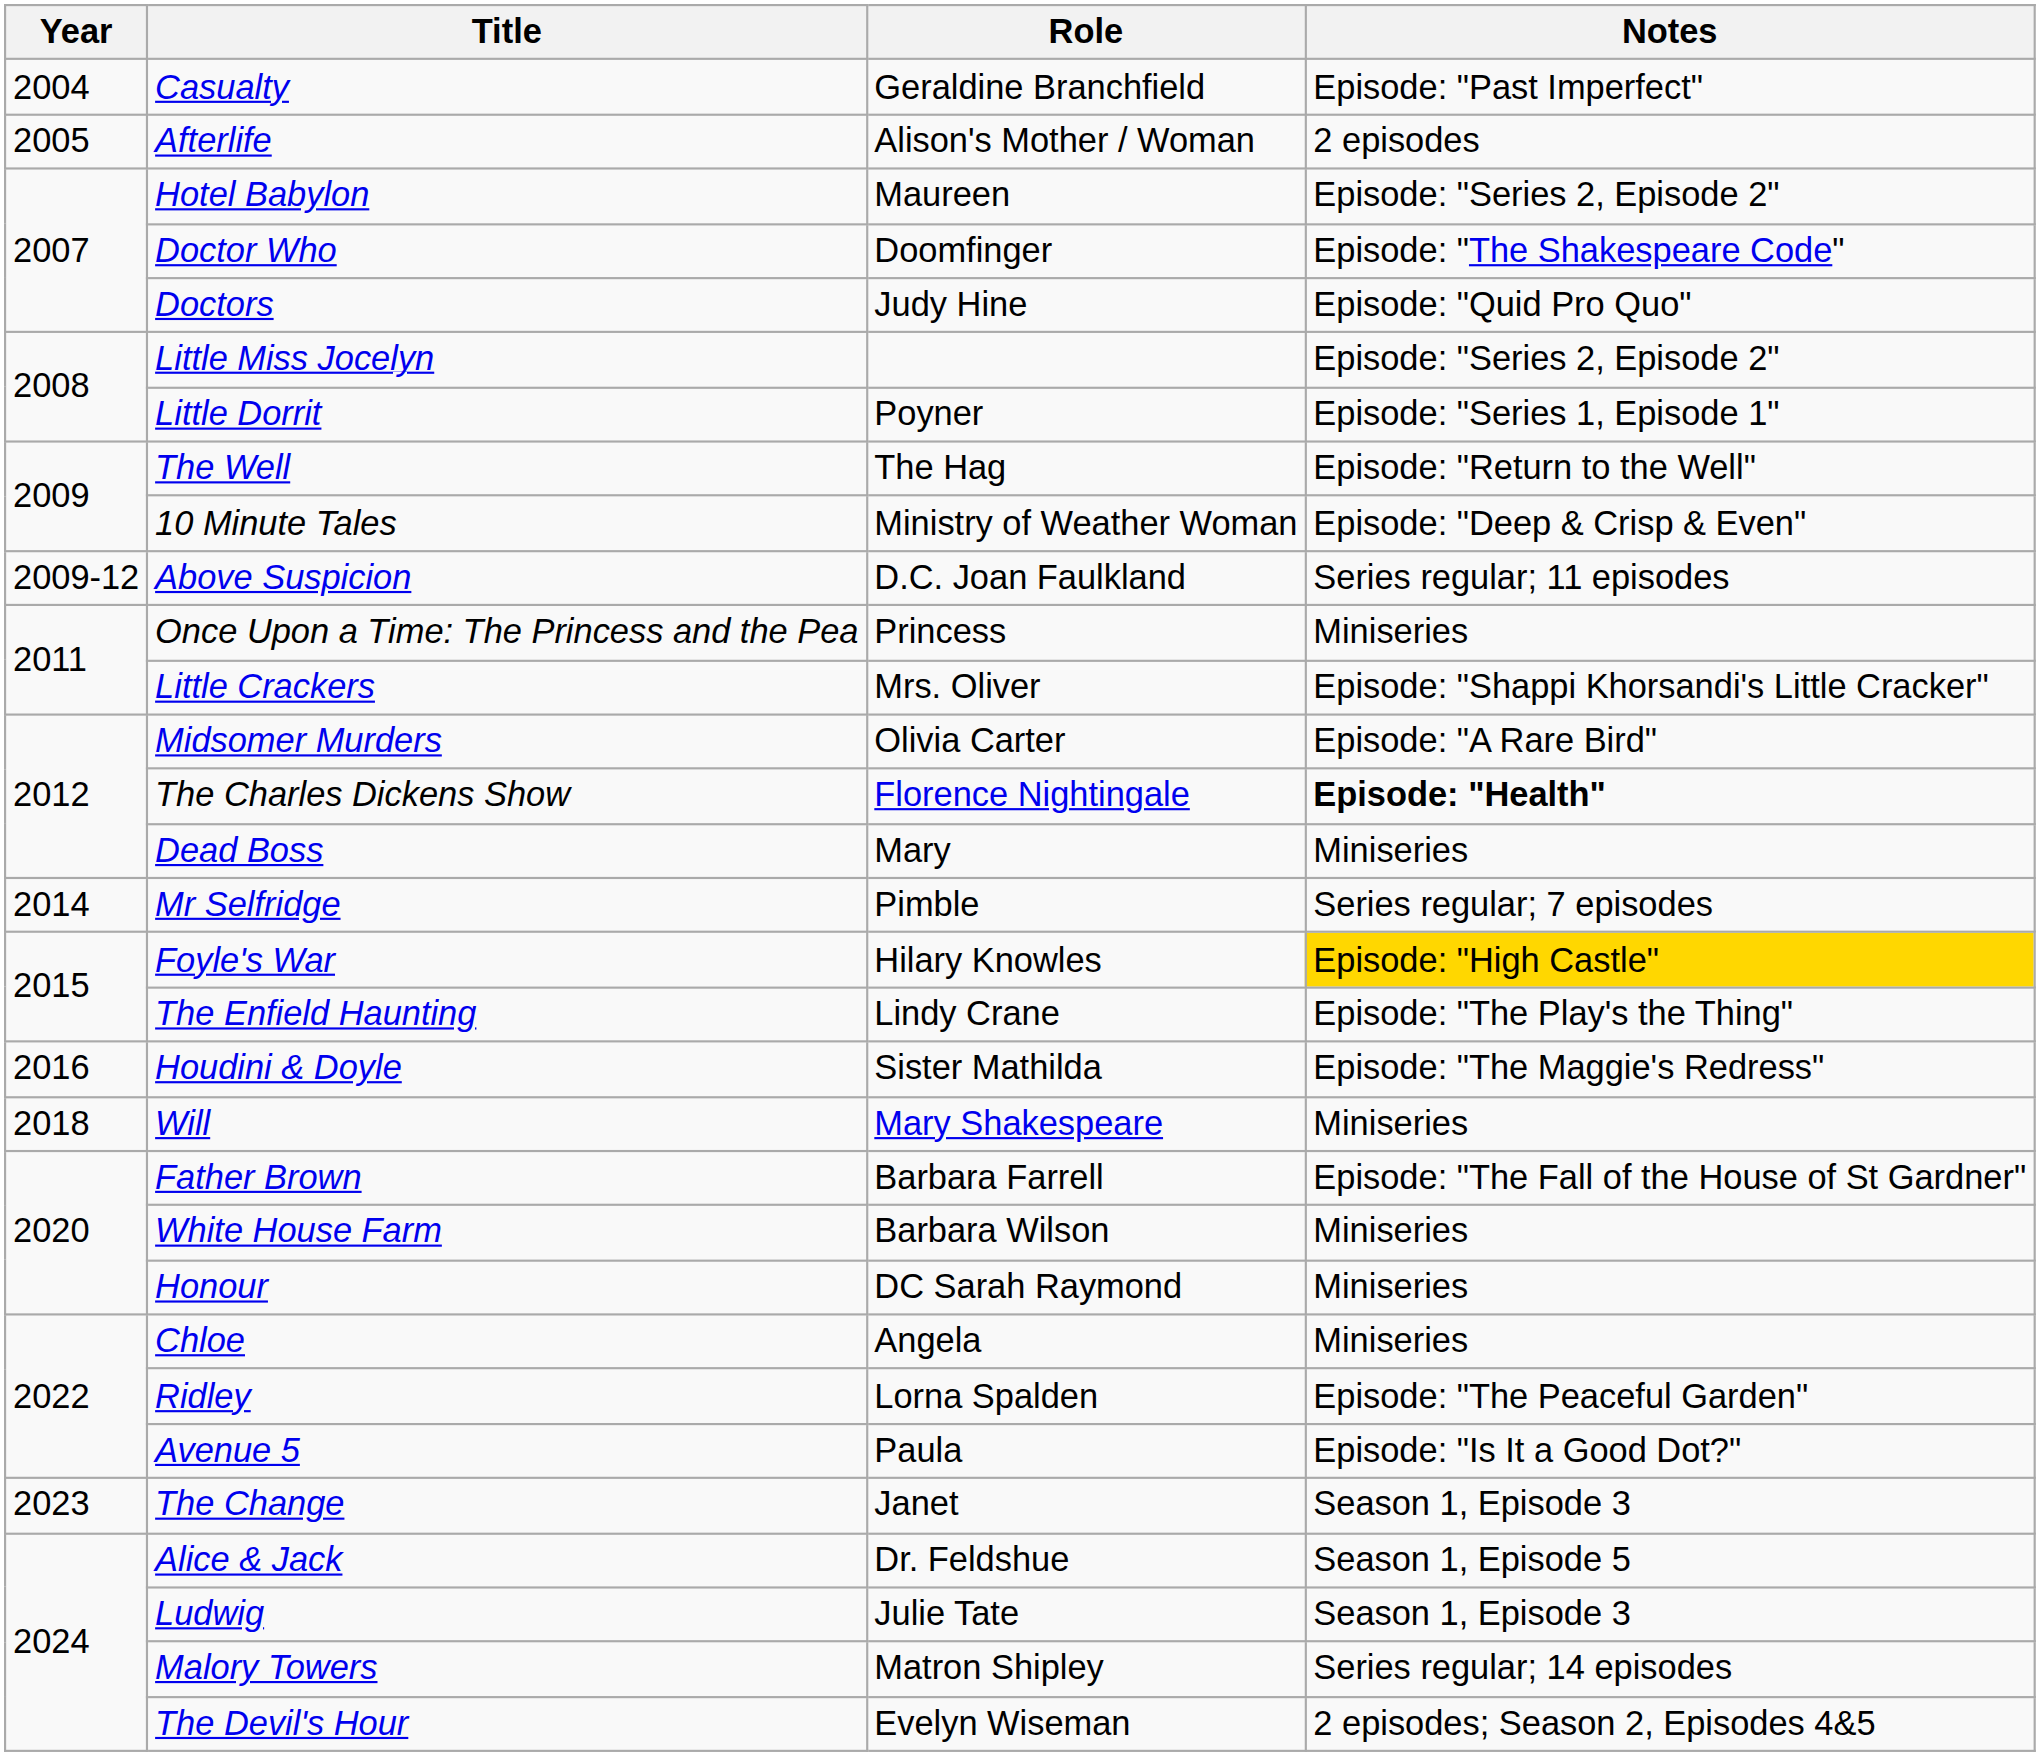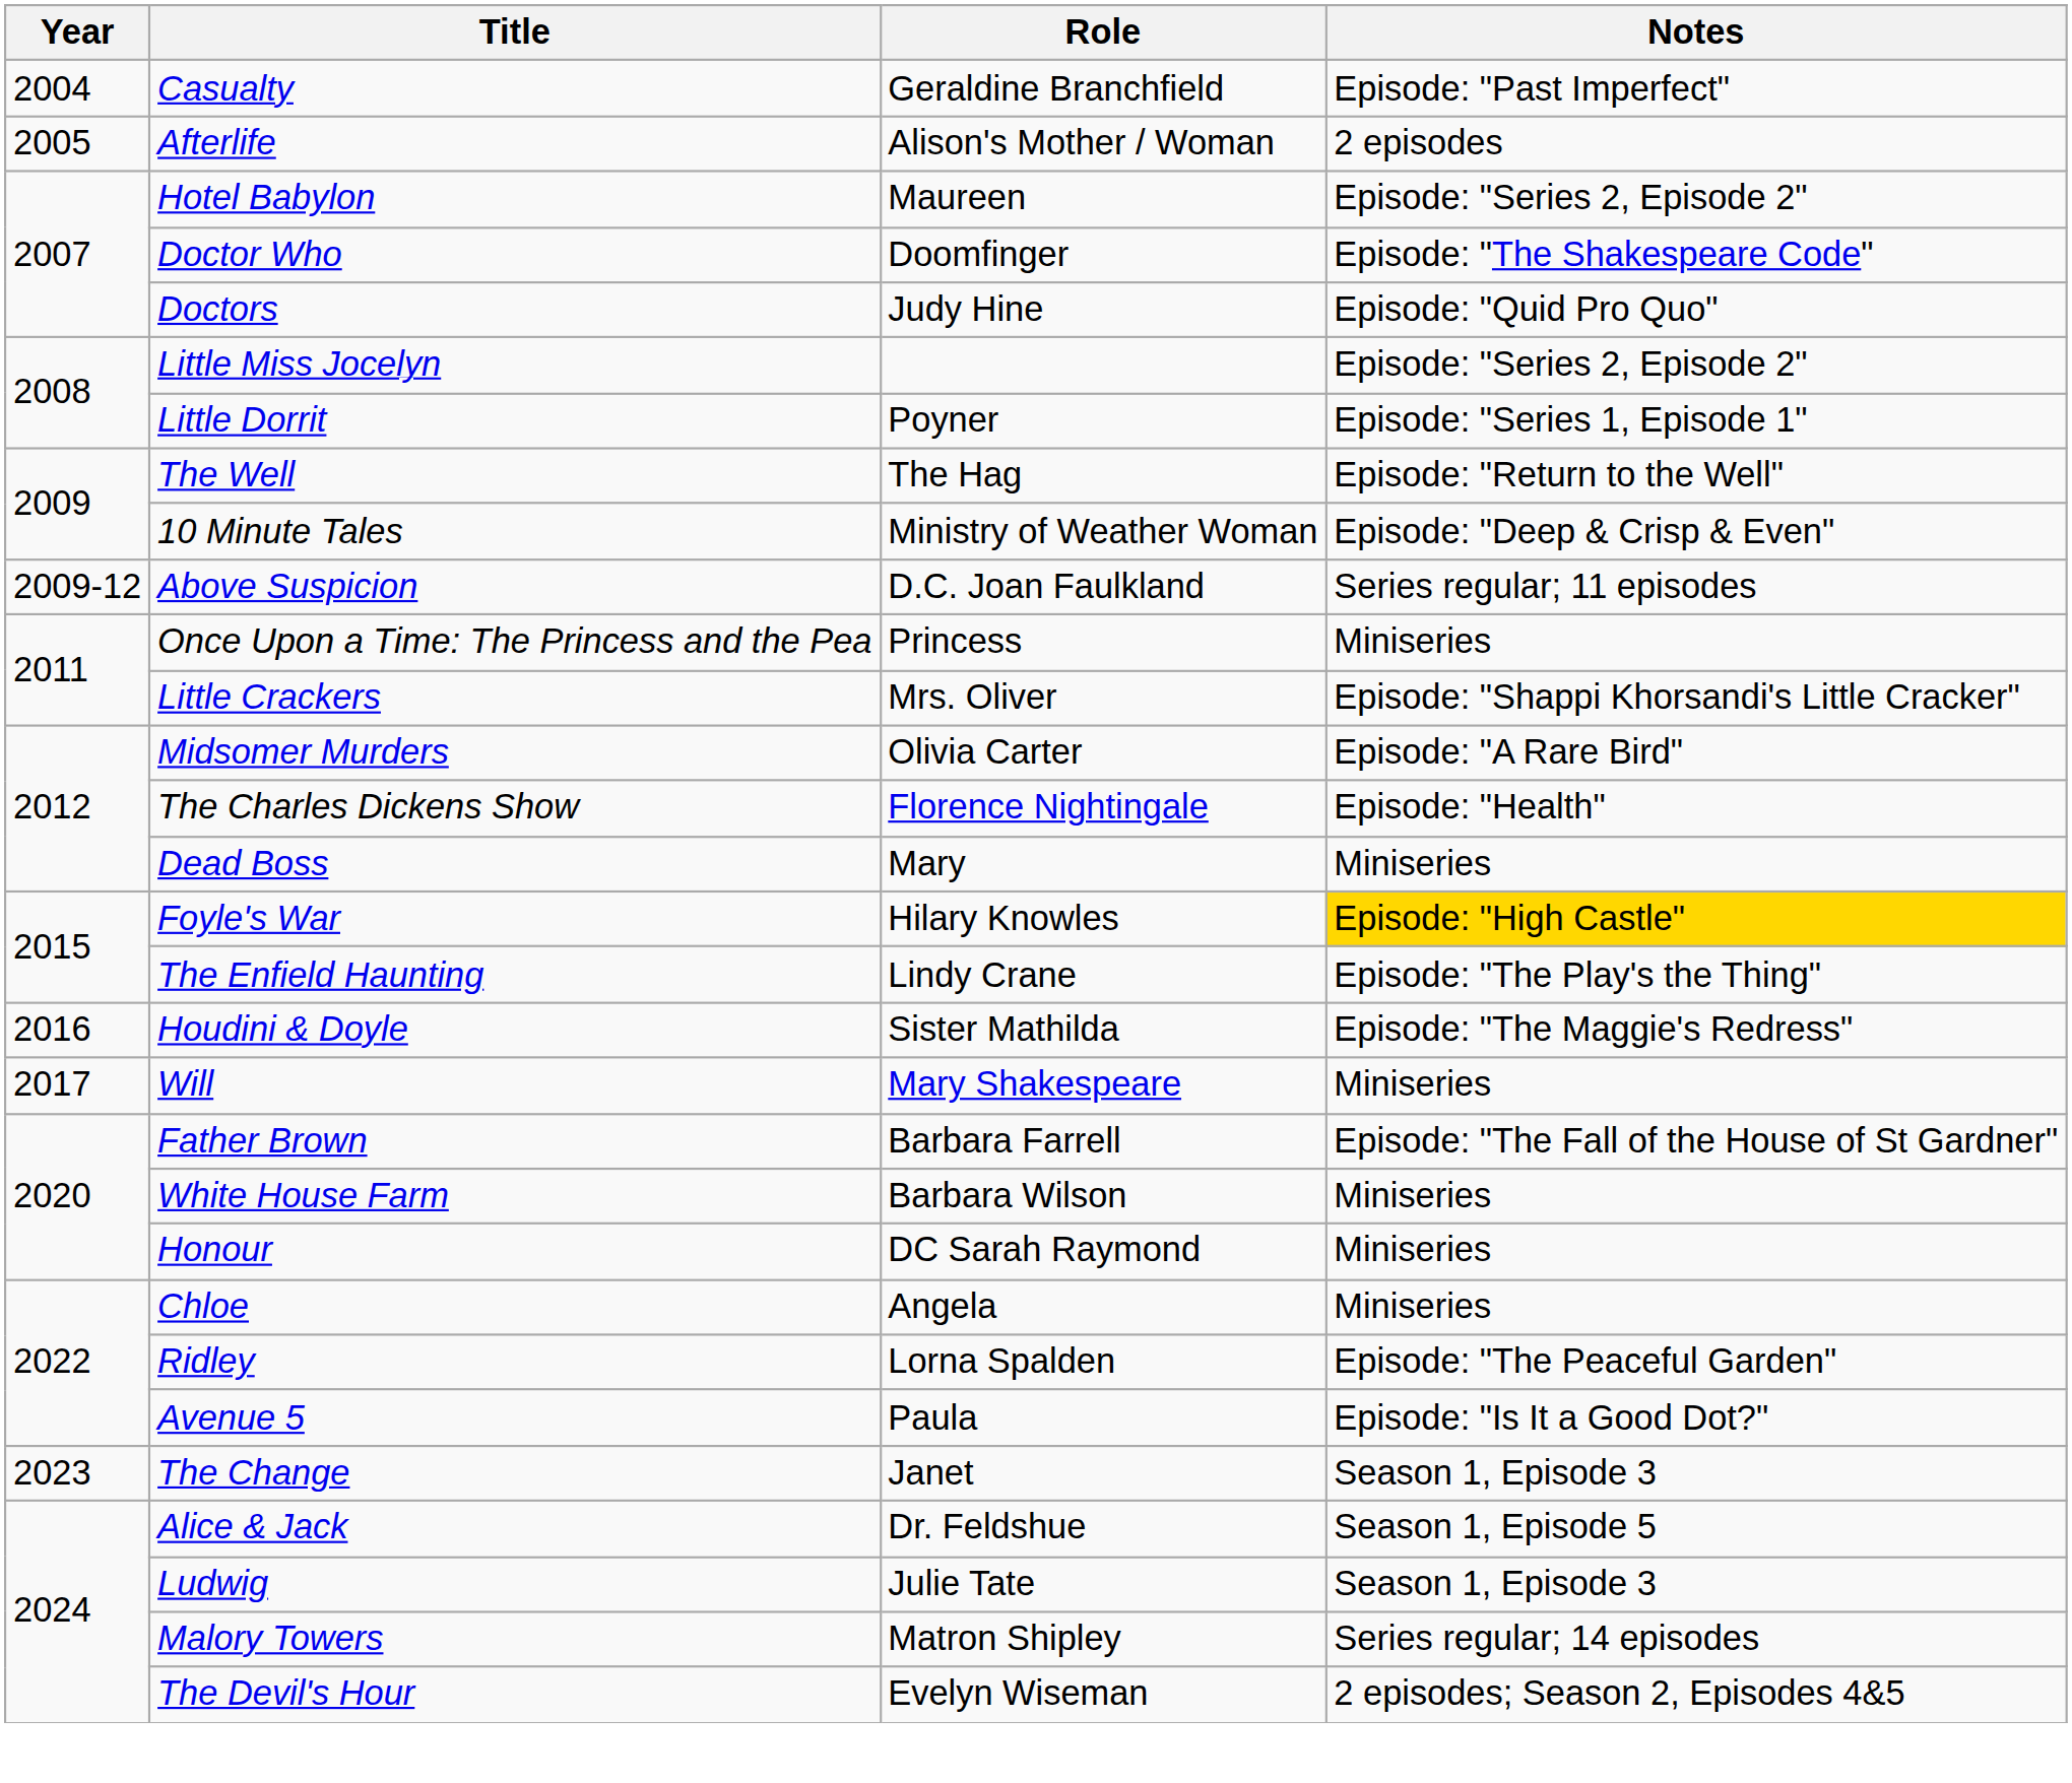The Charles Dickens Show | Notes: bold -> normal
- row: 2014 | Mr Selfridge | Pimble | Series regular; 7 episodes
Will | Year: 2018 -> 2017
